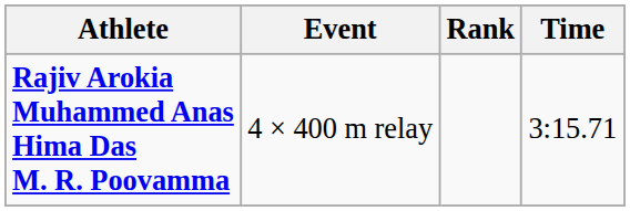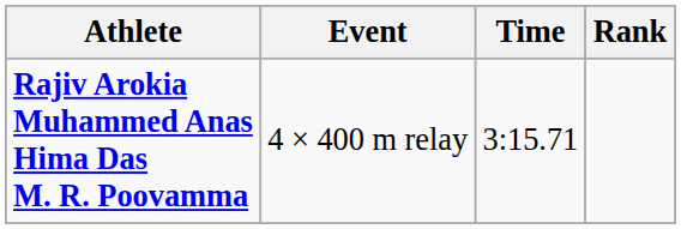columns swapped: Time <-> Rank
